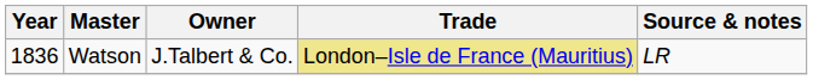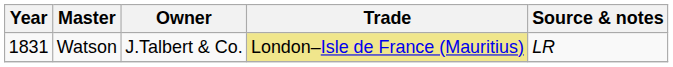Watson | Year: 1836 -> 1831
